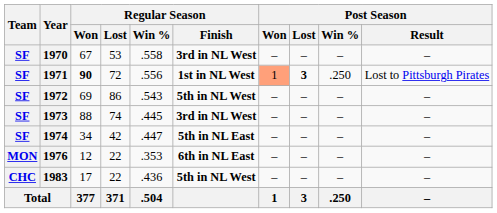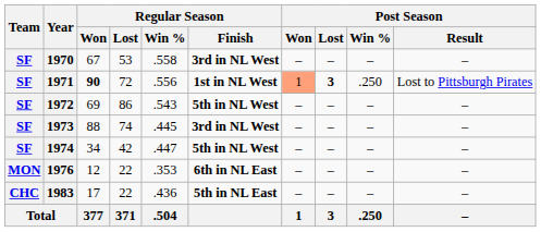1974 | Regular Season / Finish: 5th in NL East -> 5th in NL West
1983 | Regular Season / Finish: 5th in NL West -> 5th in NL East
